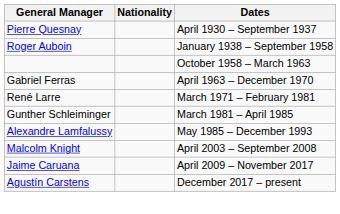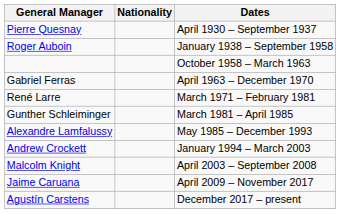+ row: Andrew Crockett | January 1994 – March 2003
